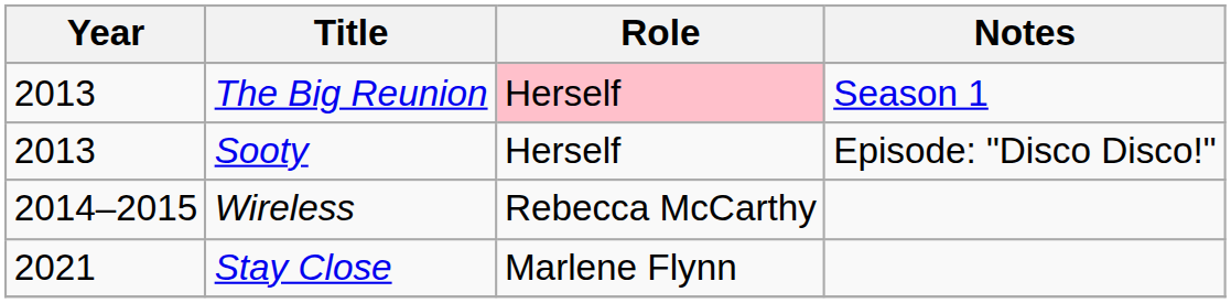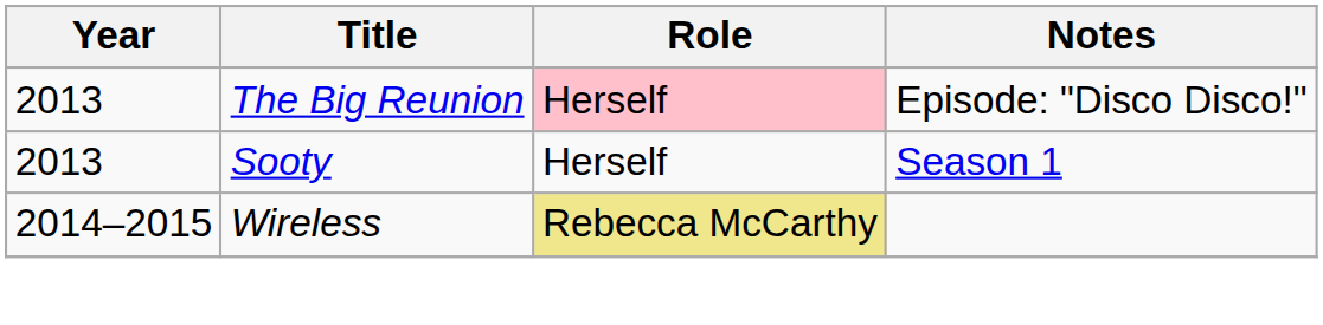The Big Reunion | Notes: Season 1 -> Episode: "Disco Disco!"
Sooty | Notes: Episode: "Disco Disco!" -> Season 1
Wireless | Role: no background -> khaki background
- row: 2021 | Stay Close | Marlene Flynn
